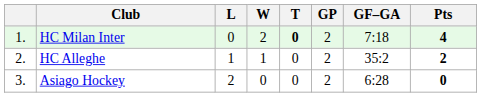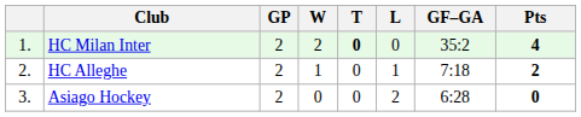columns swapped: GP <-> L
HC Milan Inter | GF–GA: 7:18 -> 35:2
HC Alleghe | GF–GA: 35:2 -> 7:18
